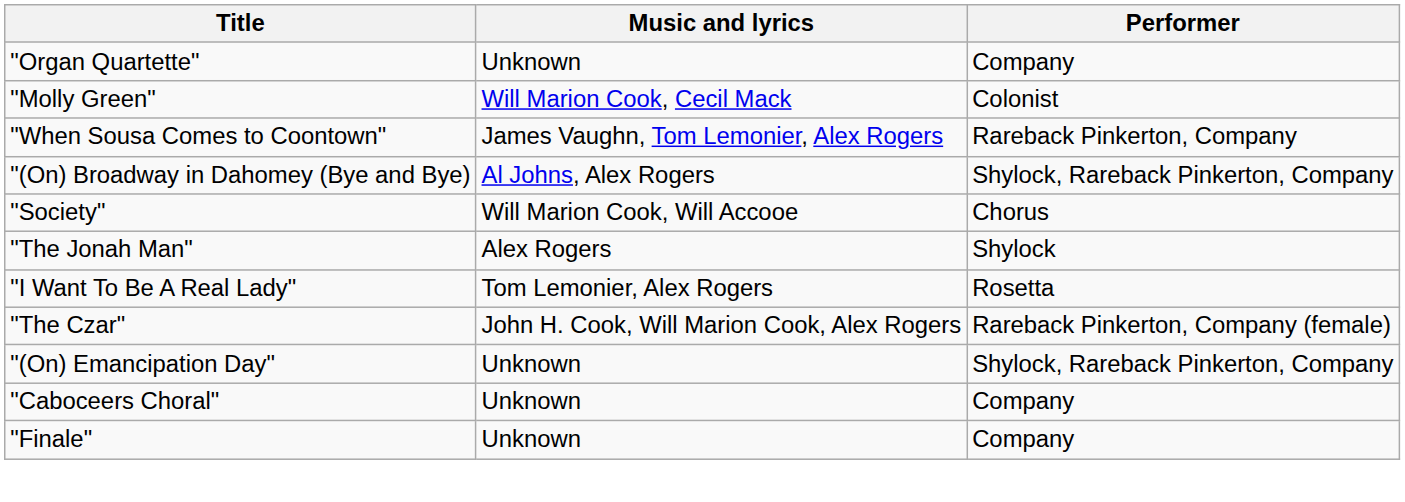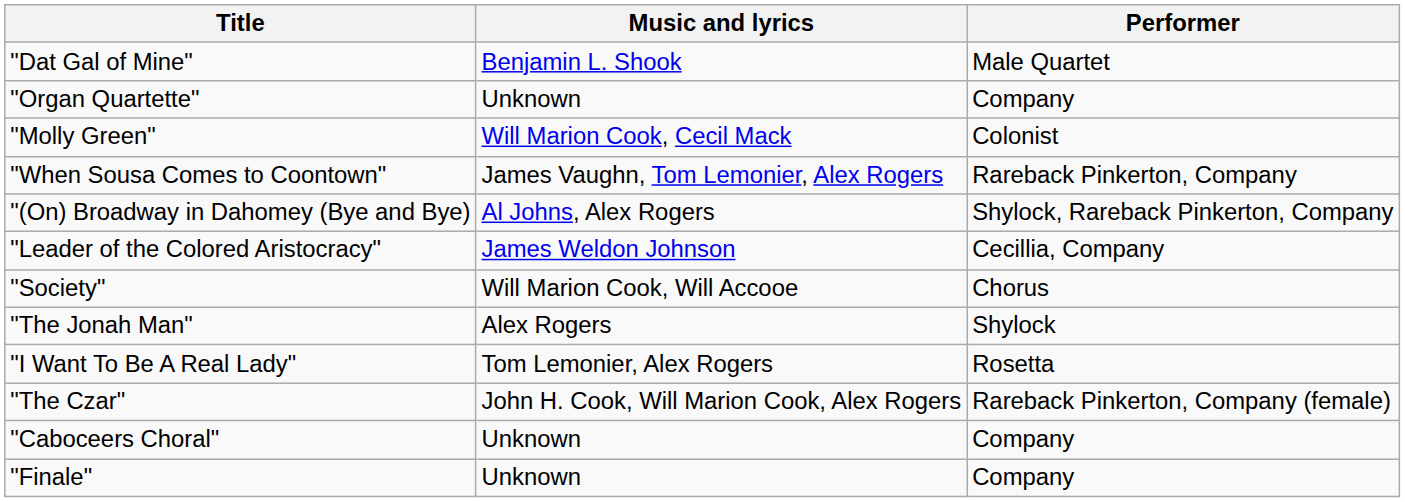+ row: "Dat Gal of Mine" | Benjamin L. Shook | Male Quartet
+ row: "Leader of the Colored Aristocracy" | James Weldon Johnson | Cecillia, Company
- row: "(On) Emancipation Day" | Unknown | Shylock, Rareback Pinkerton, Company
